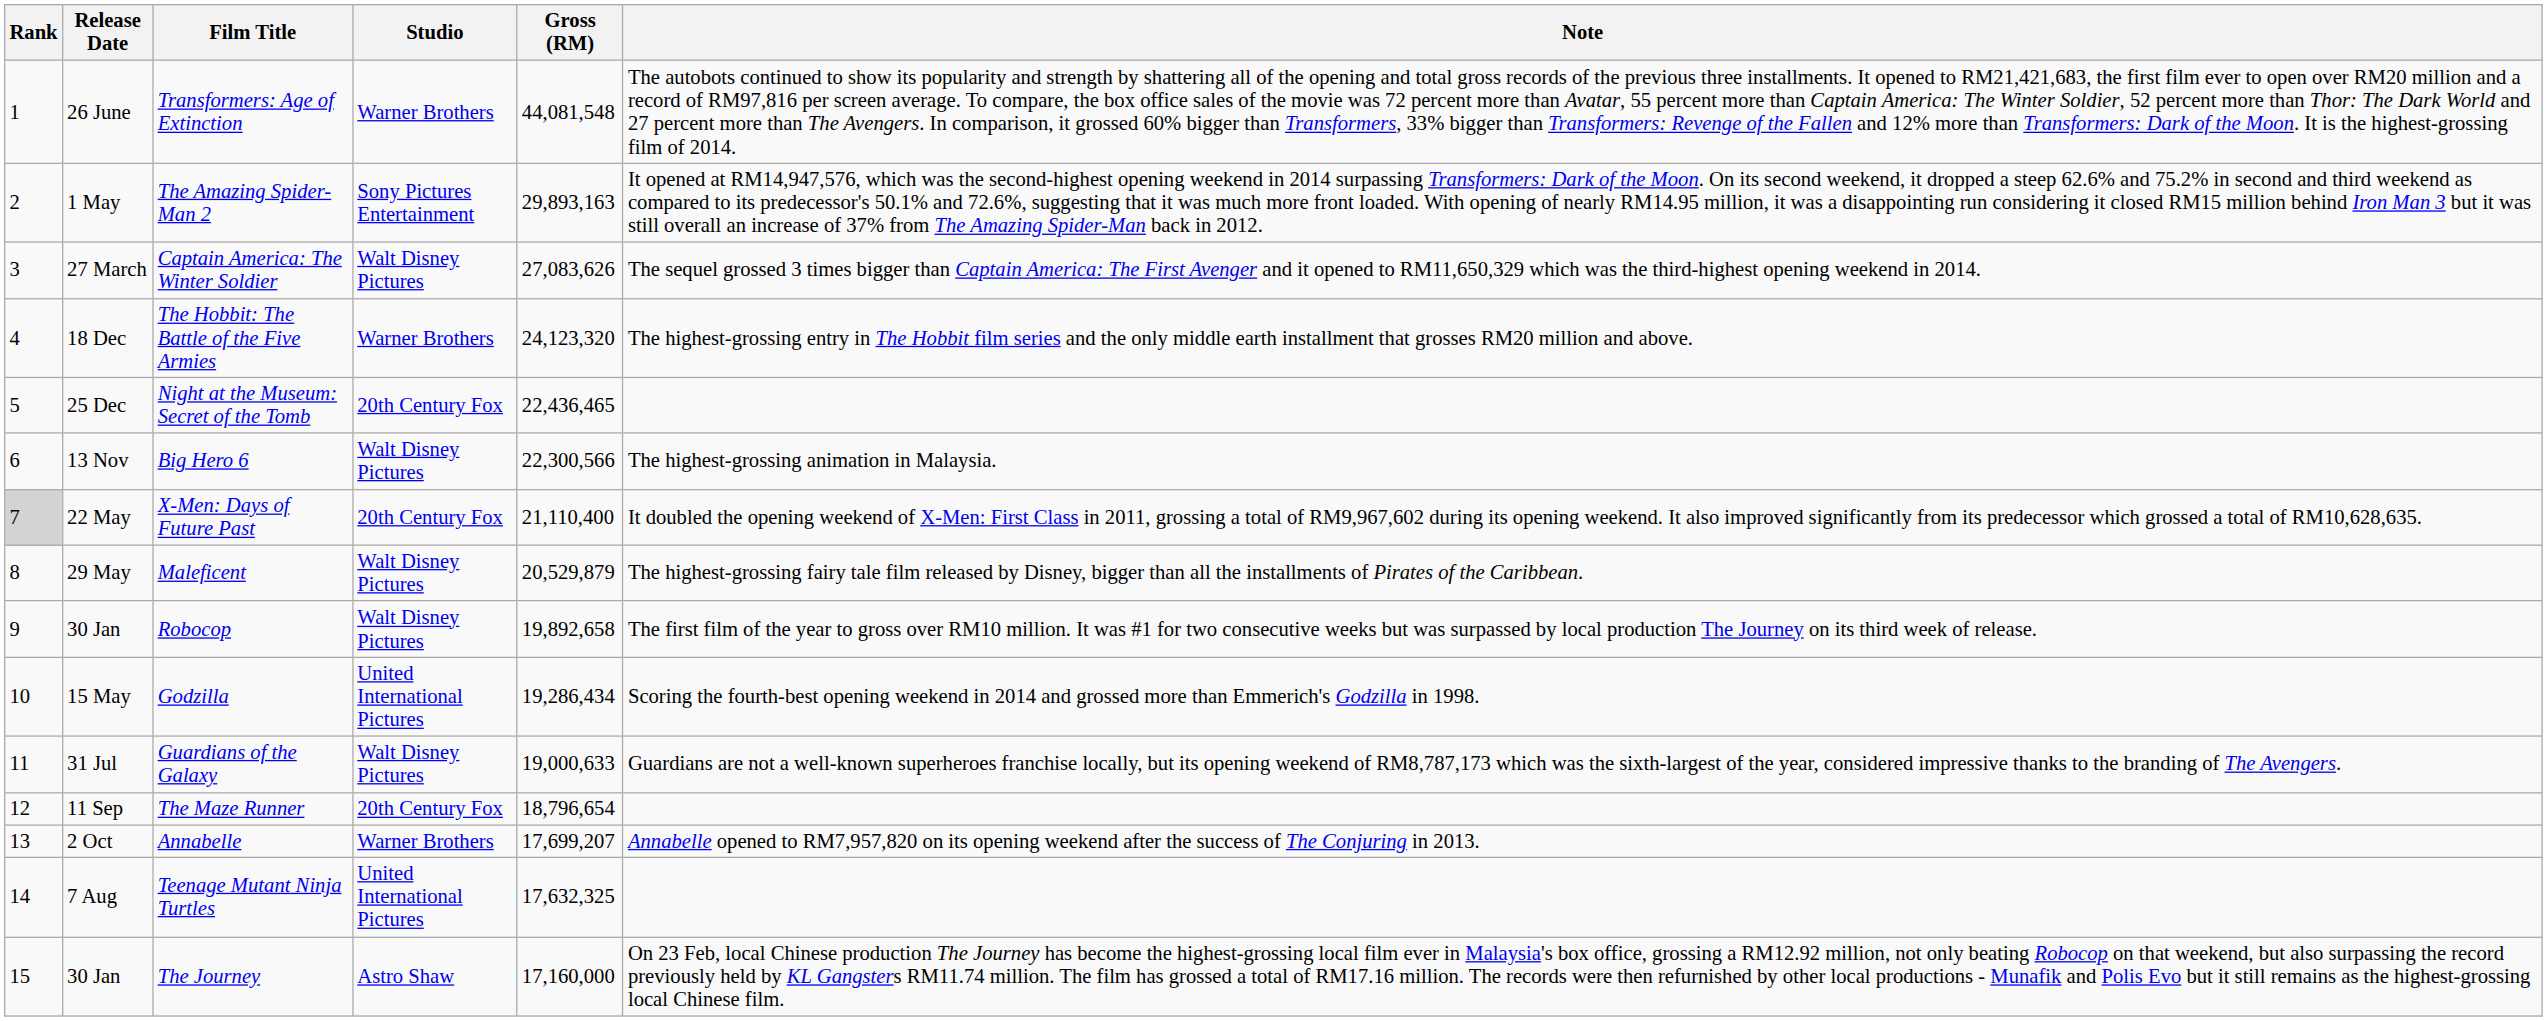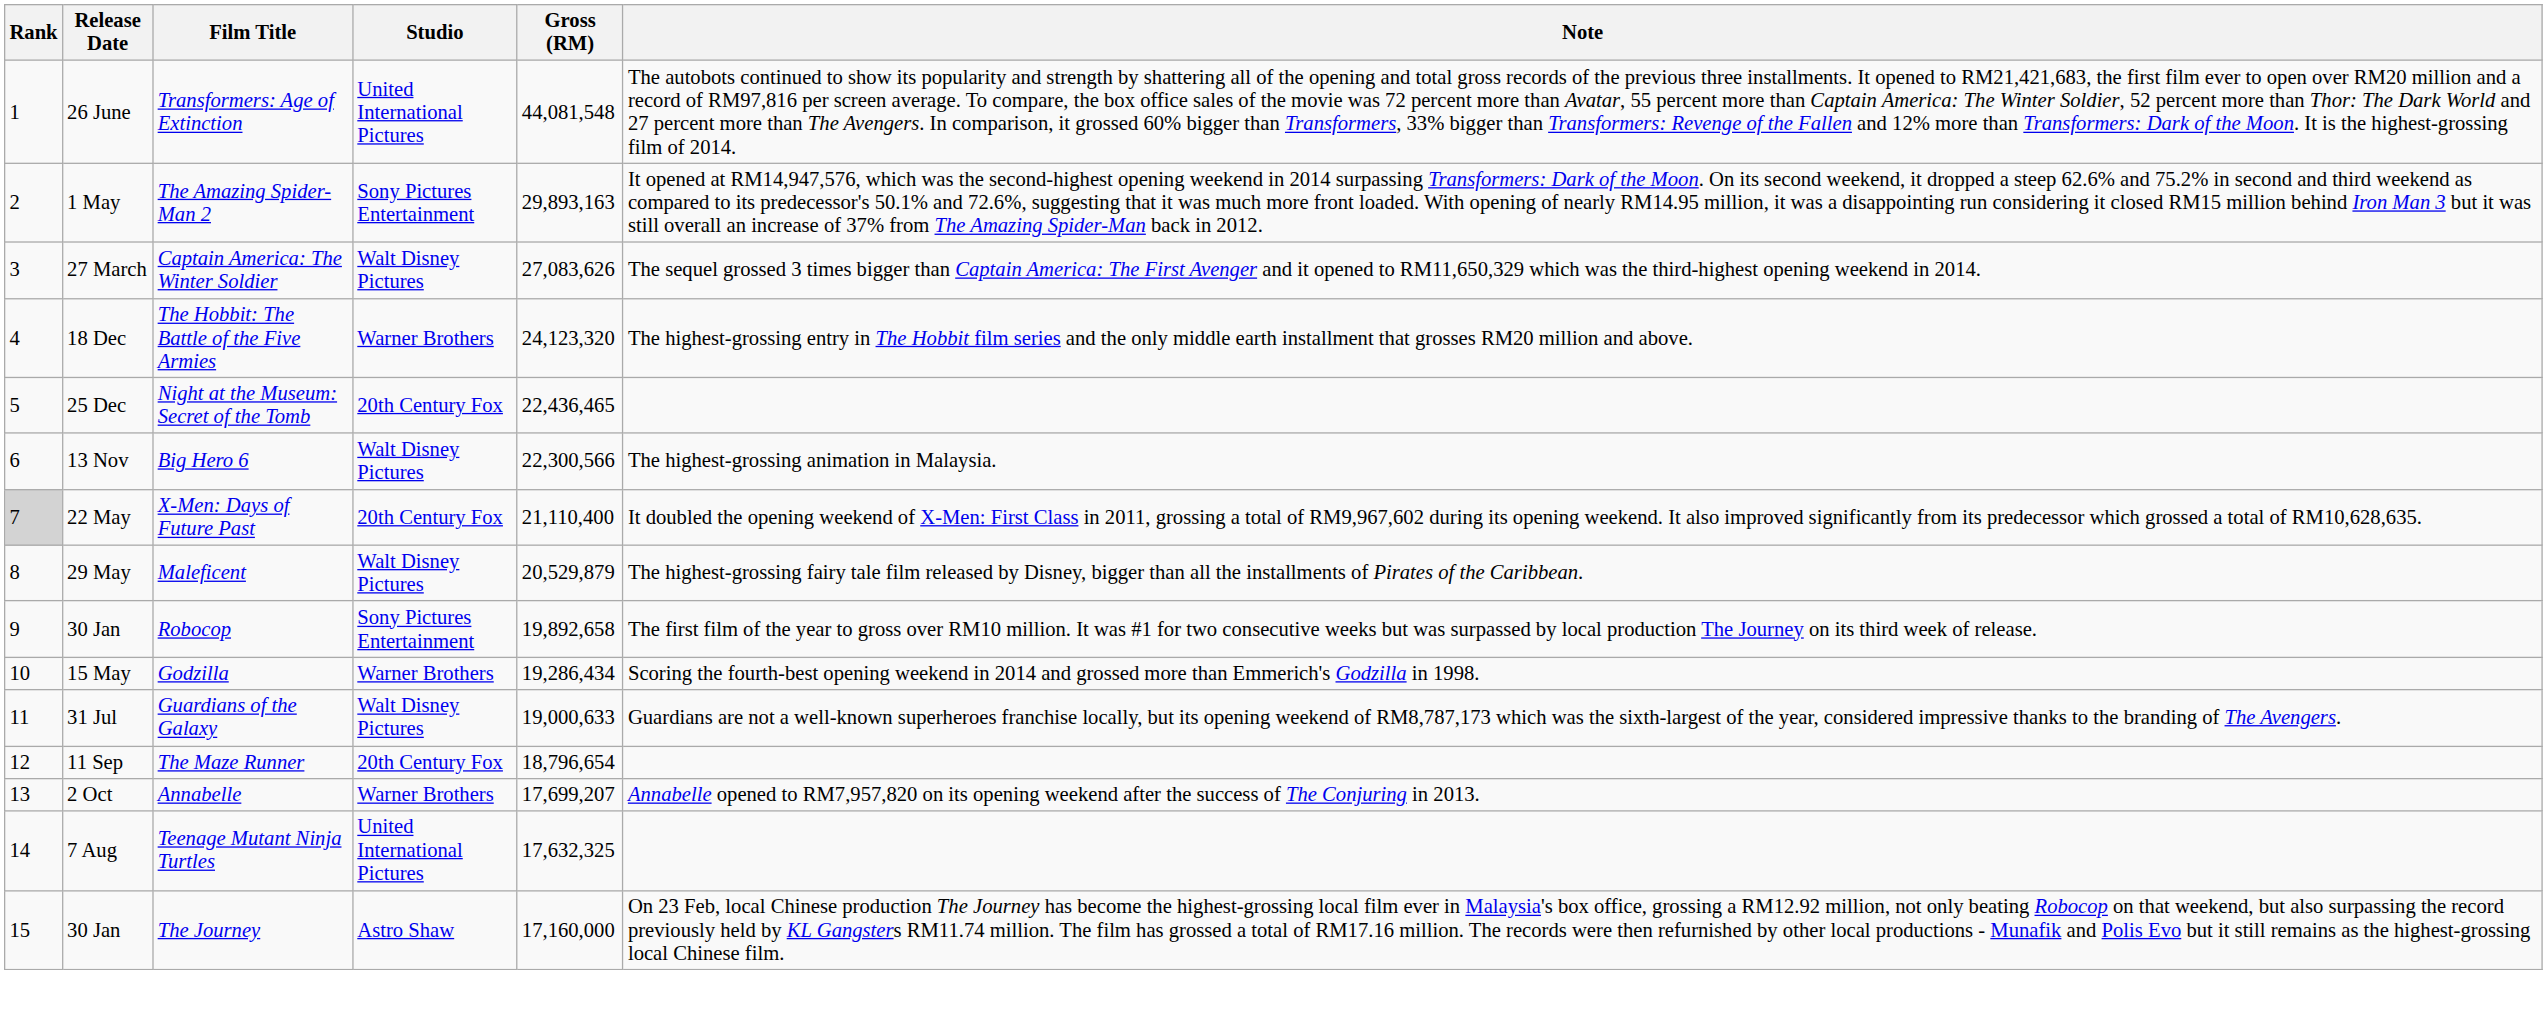Transformers: Age of Extinction | Studio: Warner Brothers -> United International Pictures
Robocop | Studio: Walt Disney Pictures -> Sony Pictures Entertainment
Godzilla | Studio: United International Pictures -> Warner Brothers
